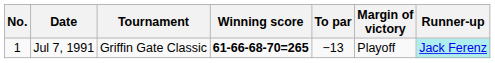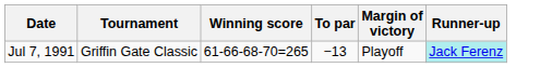- column: No. | 1
Jul 7, 1991 | Winning score: bold -> normal
